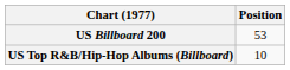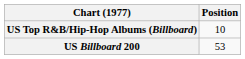rows swapped: US Billboard 200 <-> US Top R&B/Hip-Hop Albums (Billboard)
